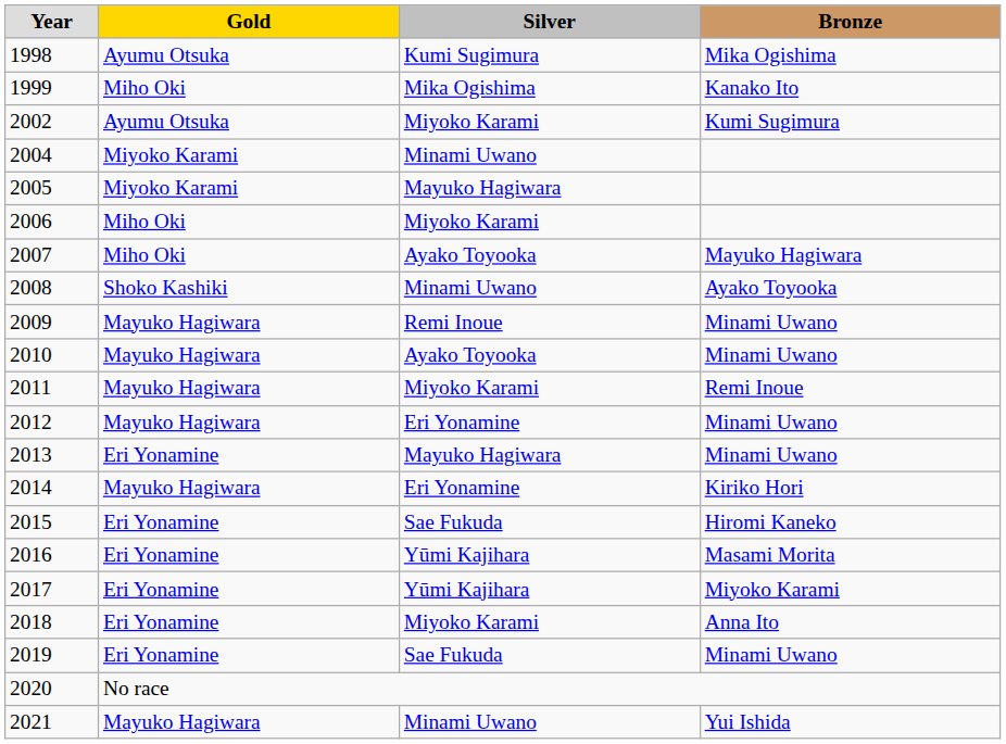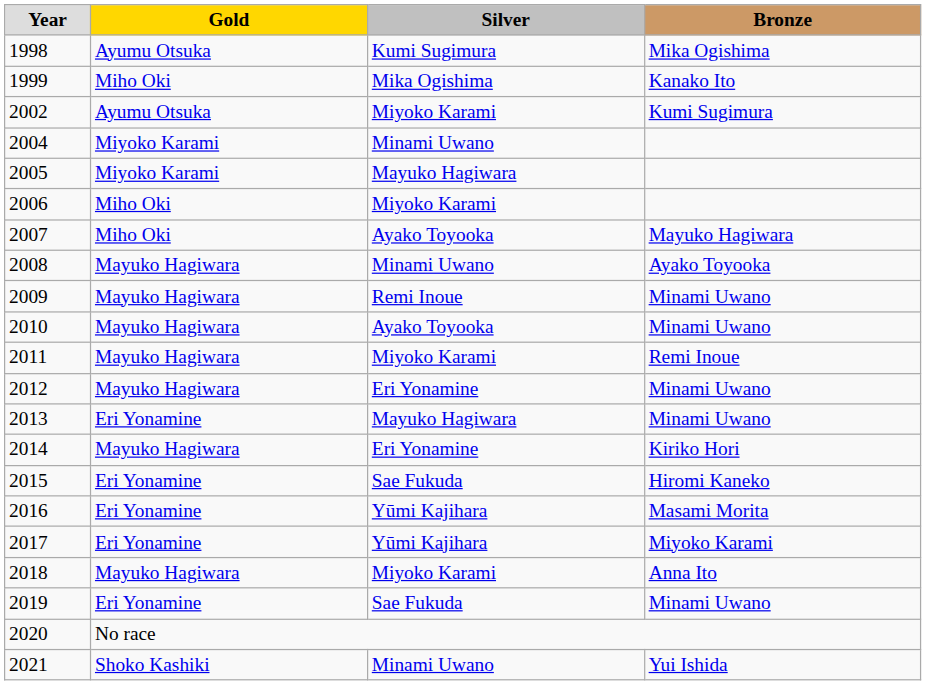2008 | Gold: Shoko Kashiki -> Mayuko Hagiwara
2018 | Gold: Eri Yonamine -> Mayuko Hagiwara
2021 | Gold: Mayuko Hagiwara -> Shoko Kashiki
